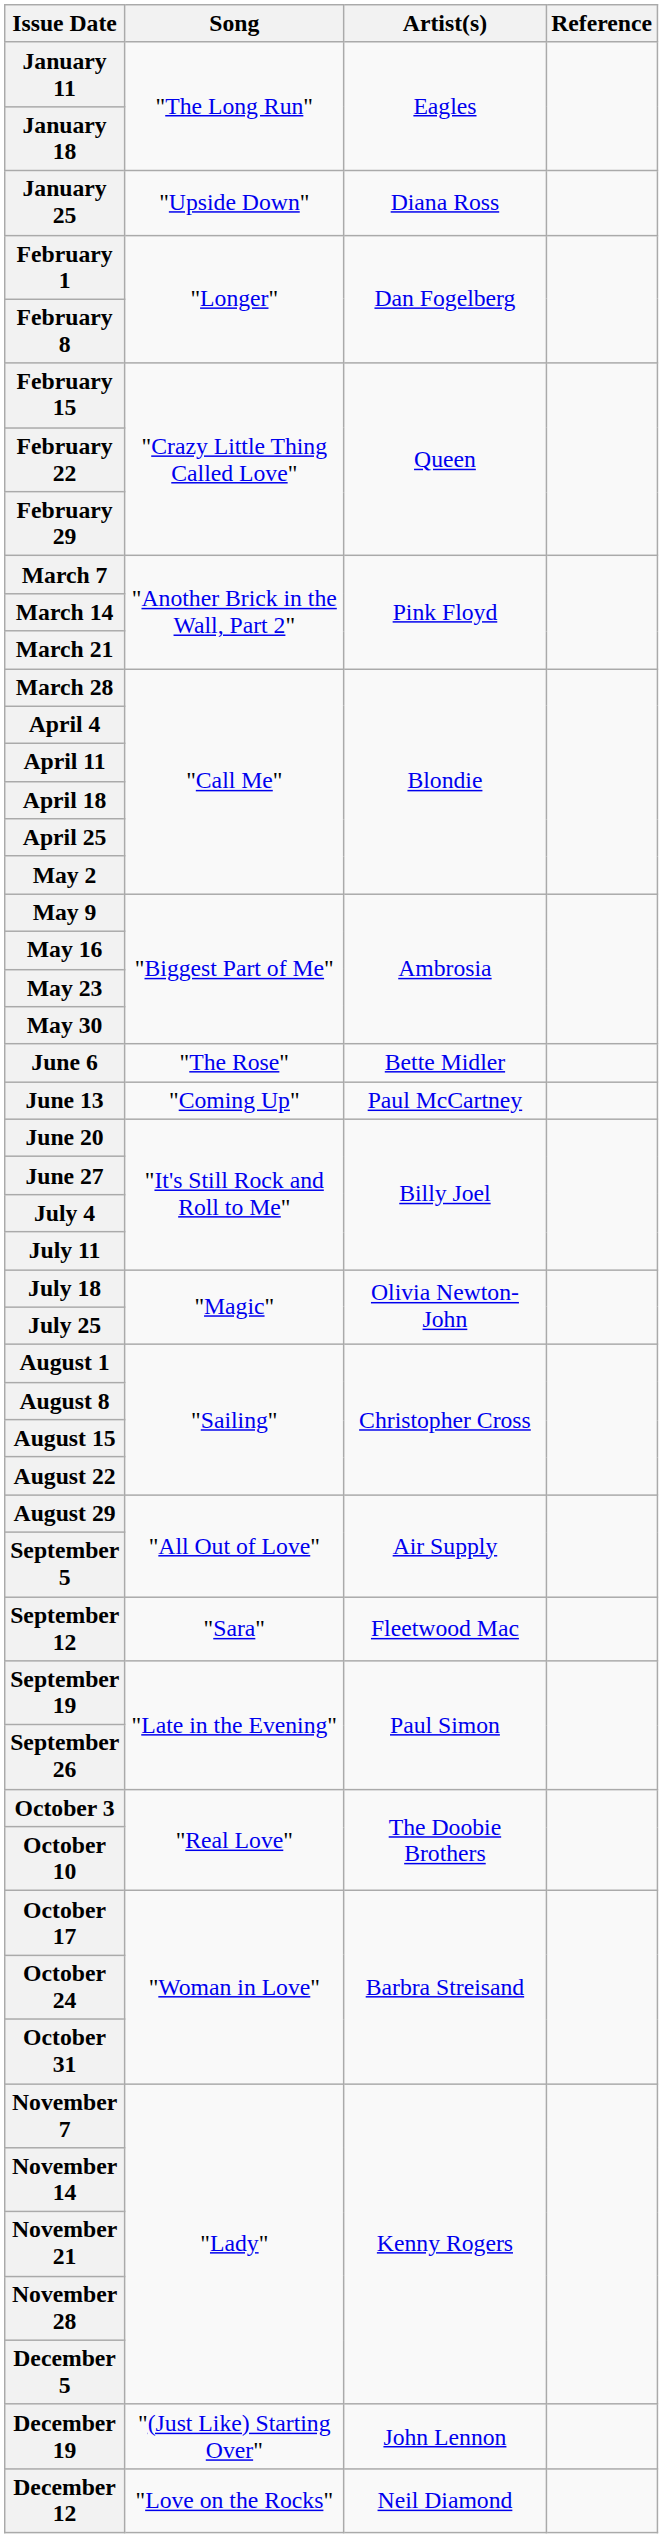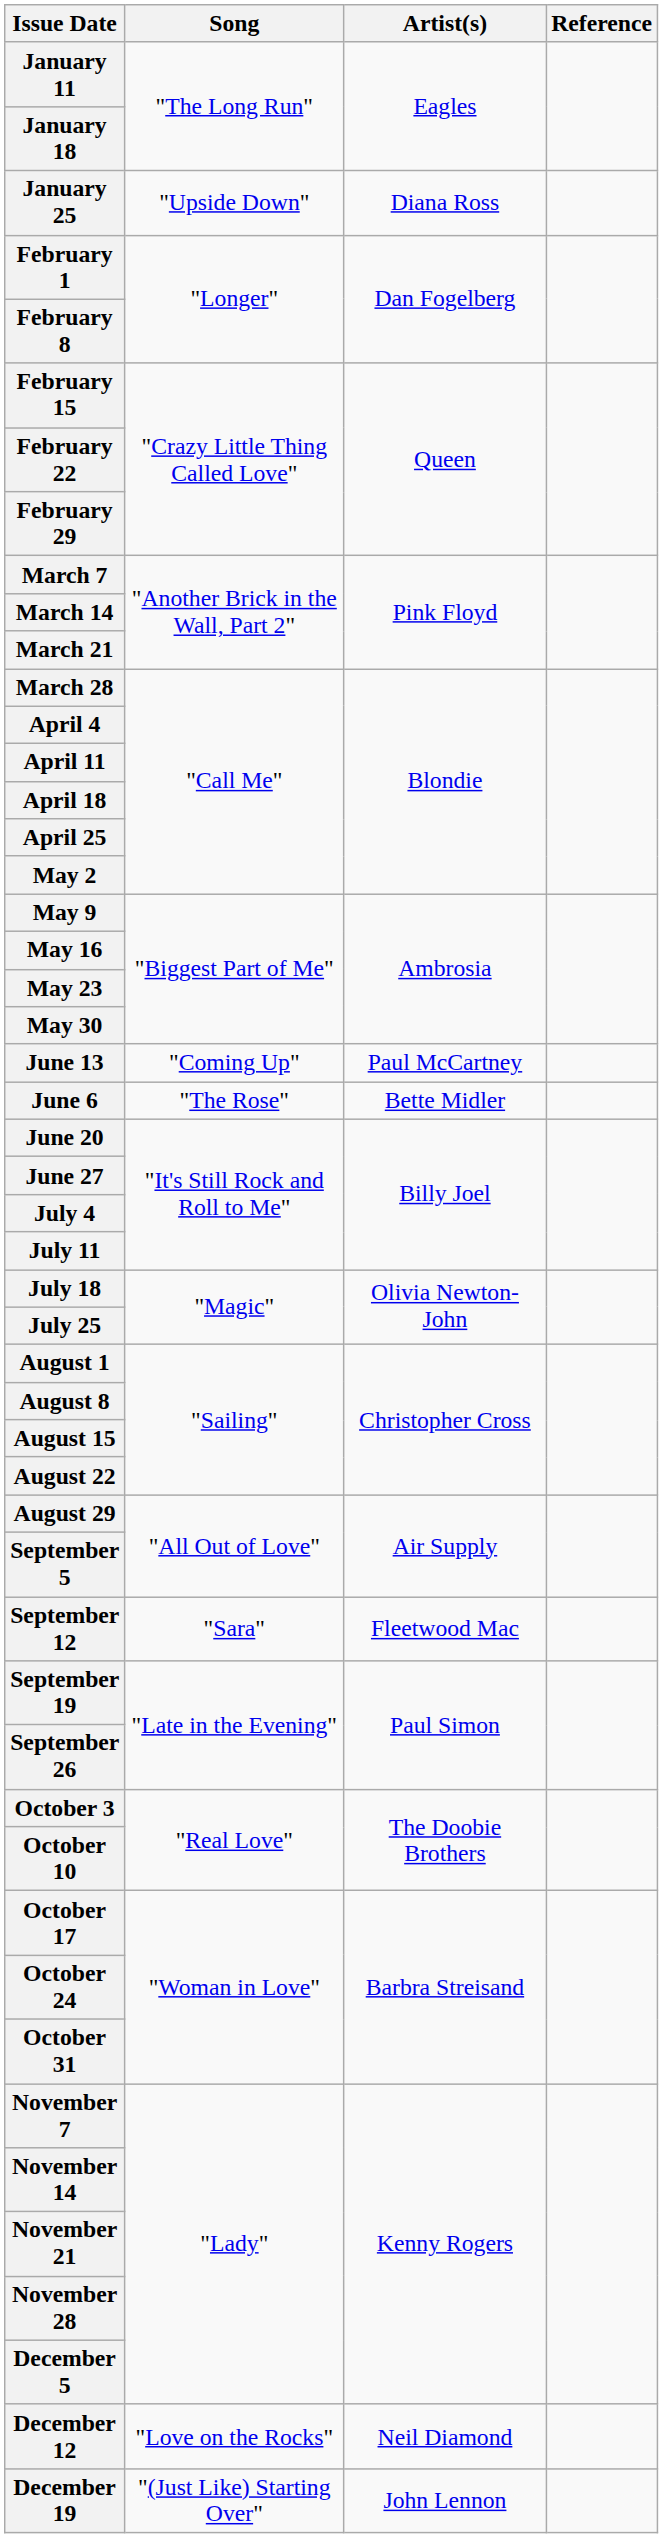rows swapped: June 6 <-> June 13
rows swapped: December 12 <-> December 19
